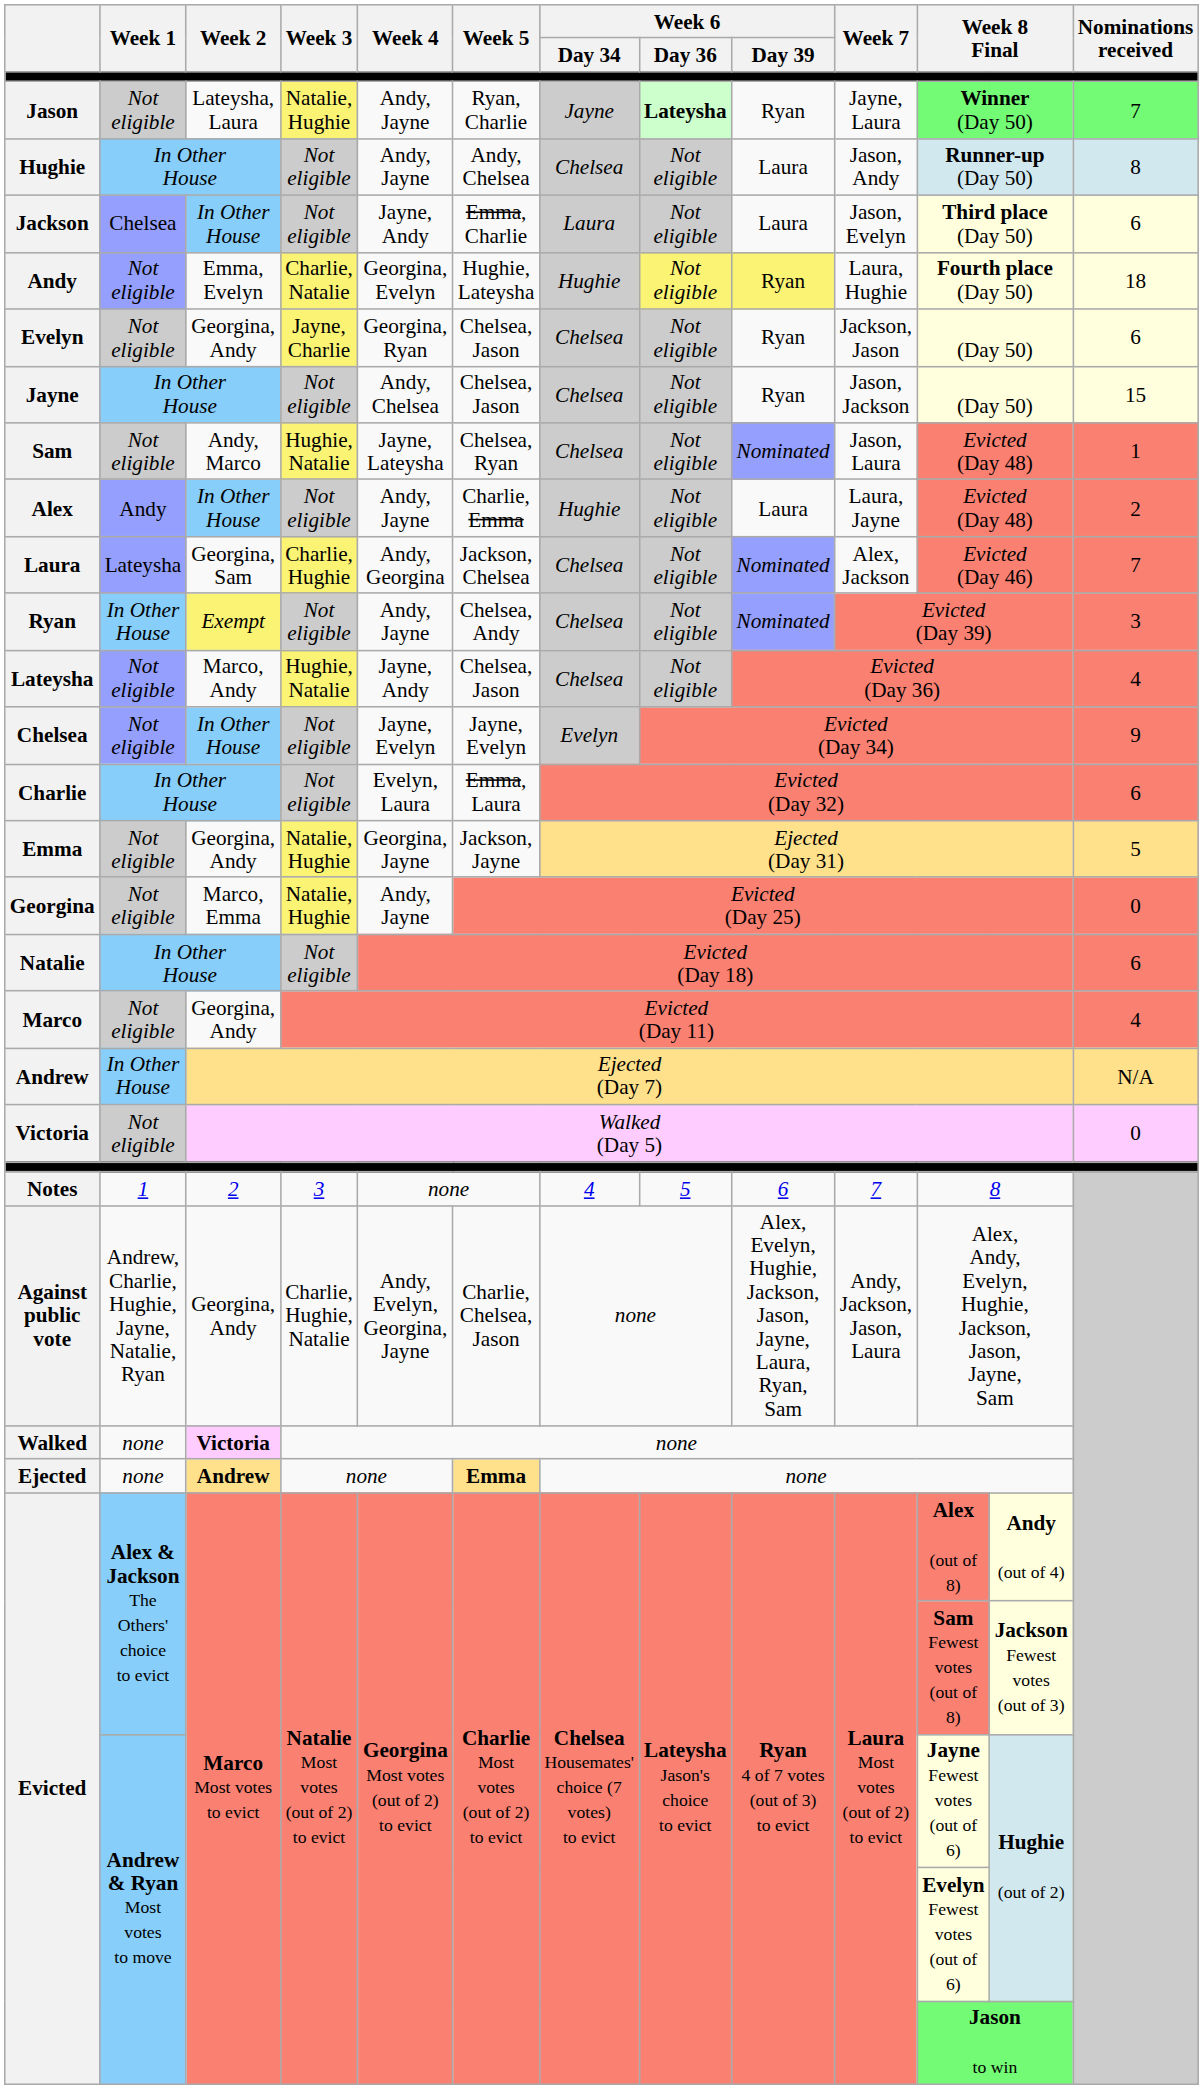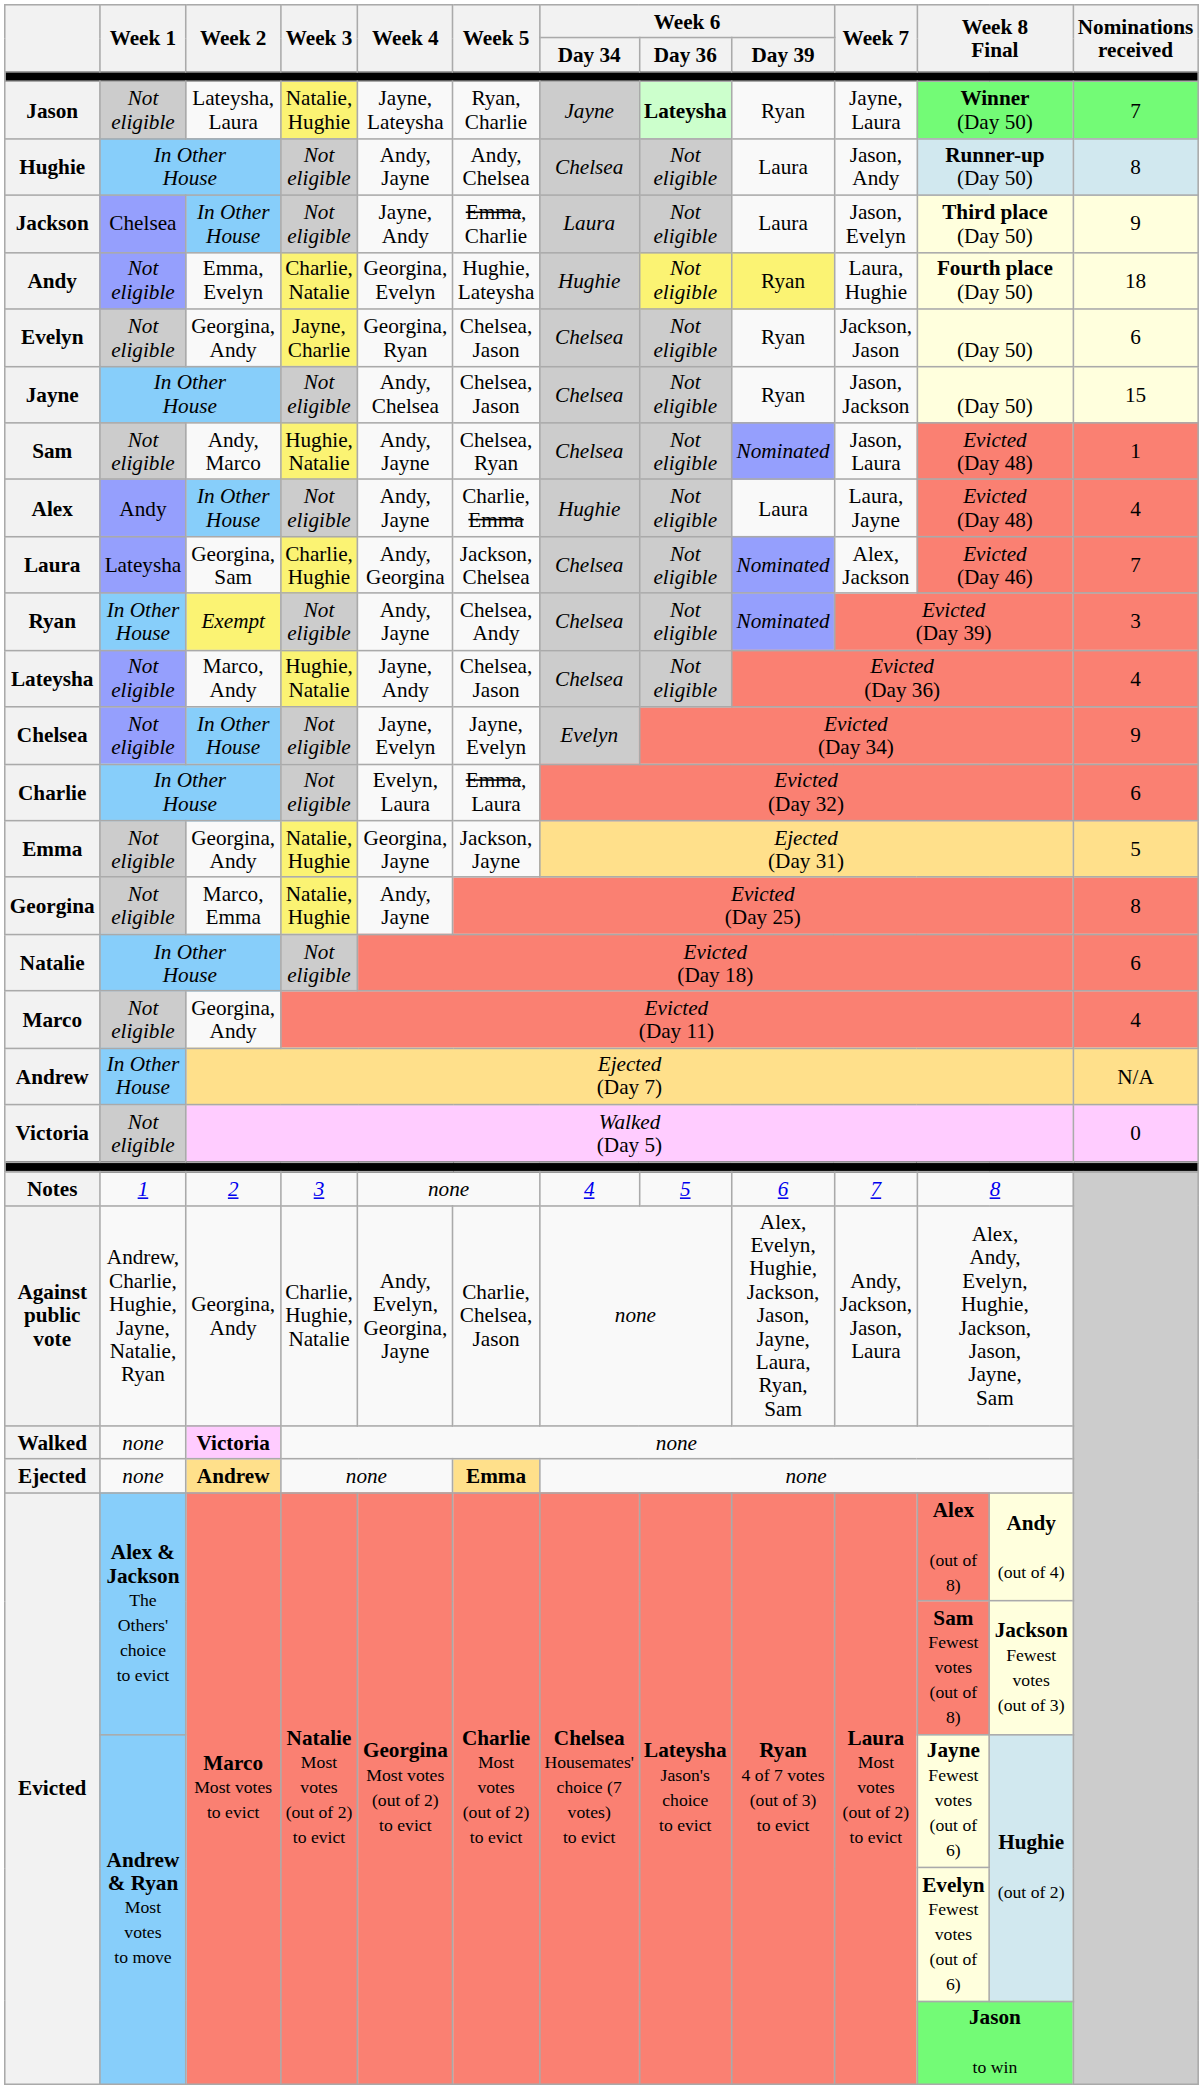Jason | Week 4: Andy, Jayne -> Jayne, Lateysha
Jackson | Nominations received: 6 -> 9
Sam | Week 4: Jayne, Lateysha -> Andy, Jayne
Alex | Nominations received: 2 -> 4
Georgina | Nominations received: 0 -> 8
